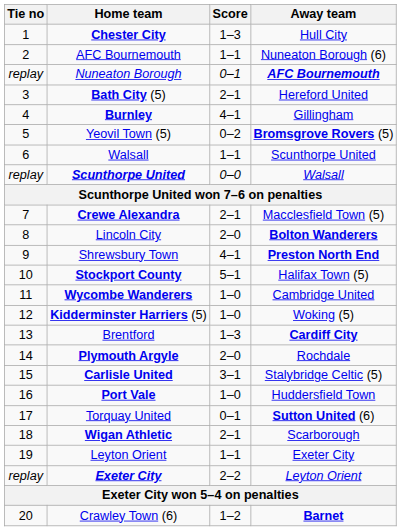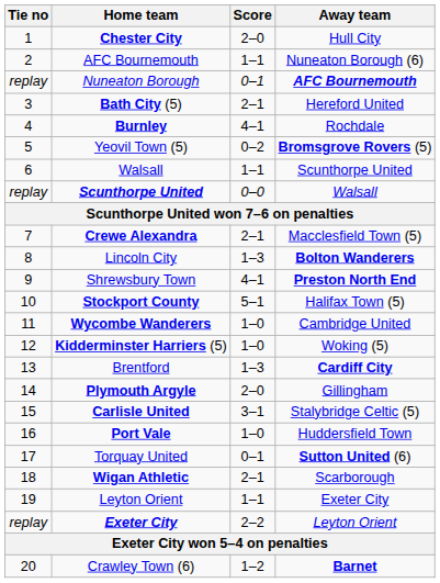Chester City | Score: 1–3 -> 2–0
Burnley | Away team: Gillingham -> Rochdale
Lincoln City | Score: 2–0 -> 1–3
Plymouth Argyle | Away team: Rochdale -> Gillingham
